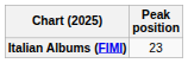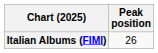Italian Albums (FIMI) | Peak position: 23 -> 26
